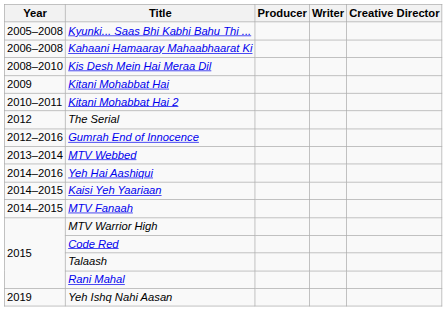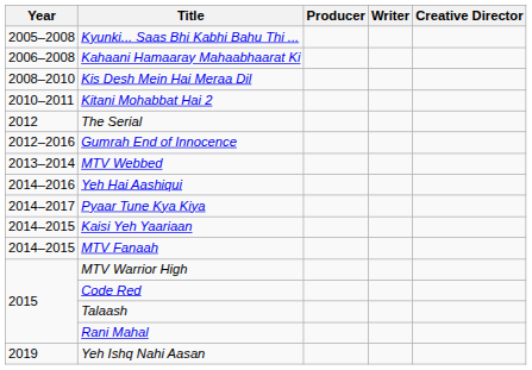- row: 2009 | Kitani Mohabbat Hai
+ row: 2014–2017 | Pyaar Tune Kya Kiya
